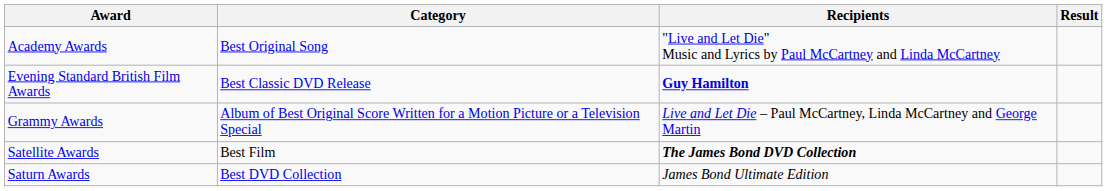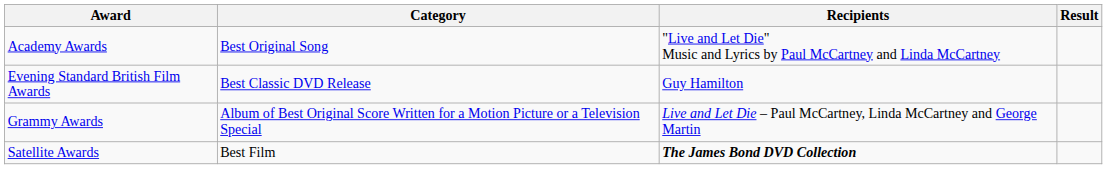Evening Standard British Film Awards | Recipients: bold -> normal
- row: Saturn Awards | Best DVD Collection | James Bond Ultimate Edition
